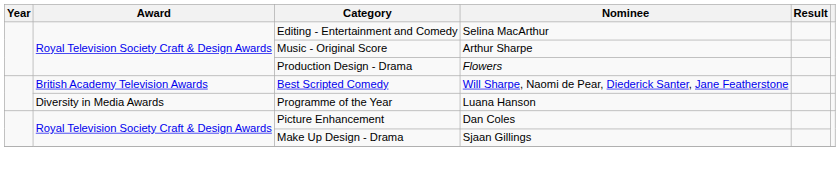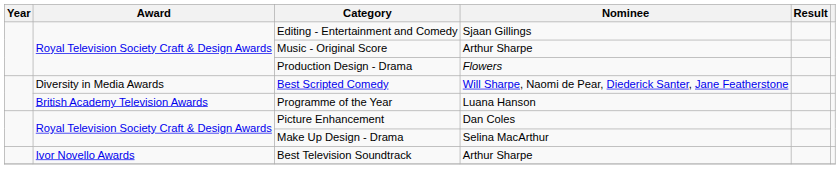Editing - Entertainment and Comedy | Nominee: Selina MacArthur -> Sjaan Gillings
Best Scripted Comedy | Award: British Academy Television Awards -> Diversity in Media Awards
Programme of the Year | Award: Diversity in Media Awards -> British Academy Television Awards
Make Up Design - Drama | Nominee: Sjaan Gillings -> Selina MacArthur
+ row: Ivor Novello Awards | Best Television Soundtrack | Arthur Sharpe
